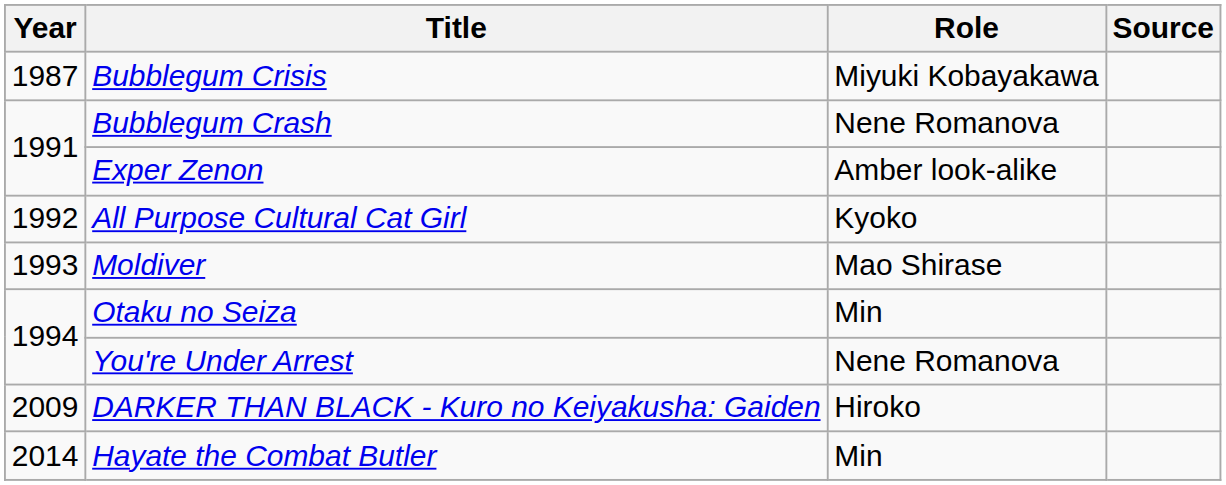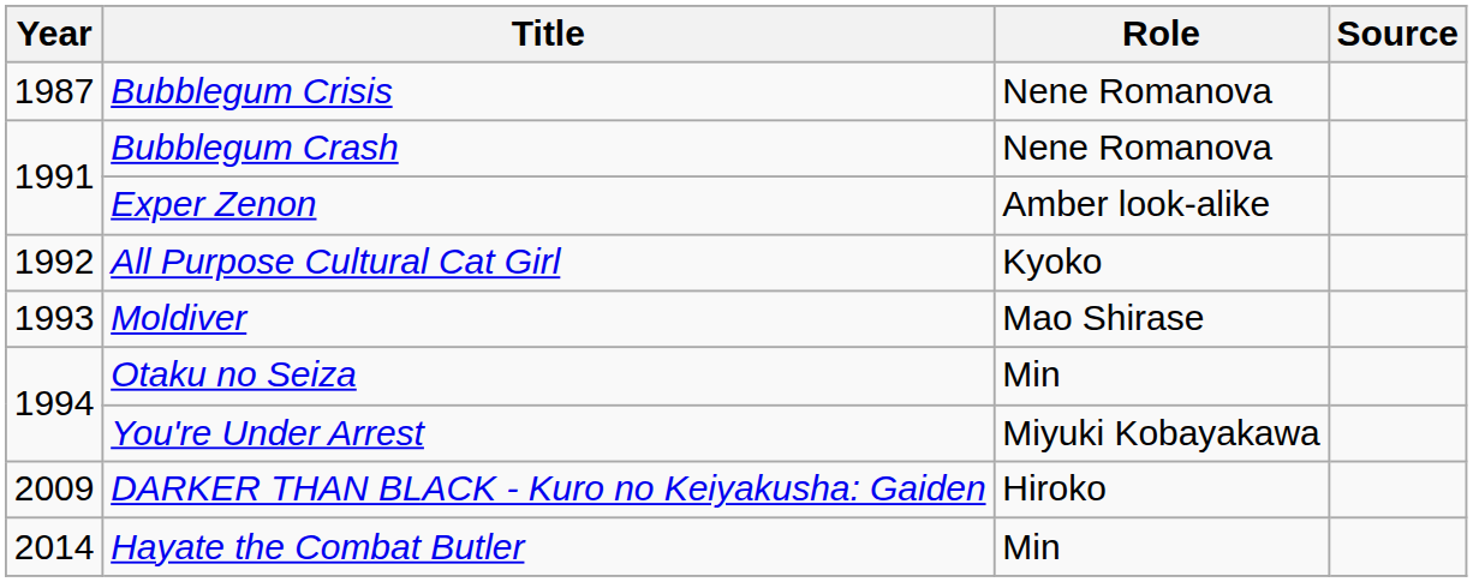Bubblegum Crisis | Role: Miyuki Kobayakawa -> Nene Romanova
You're Under Arrest | Role: Nene Romanova -> Miyuki Kobayakawa
